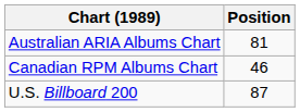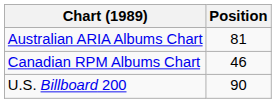U.S. Billboard 200 | Position: 87 -> 90
